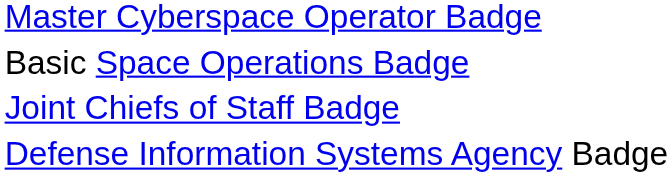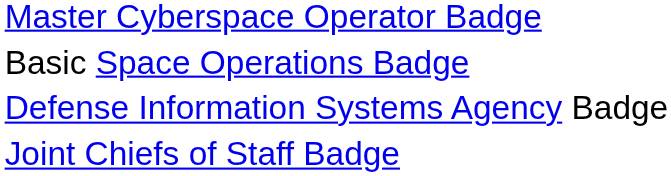rows swapped: Defense Information Systems Agency Badge <-> Joint Chiefs of Staff Badge
